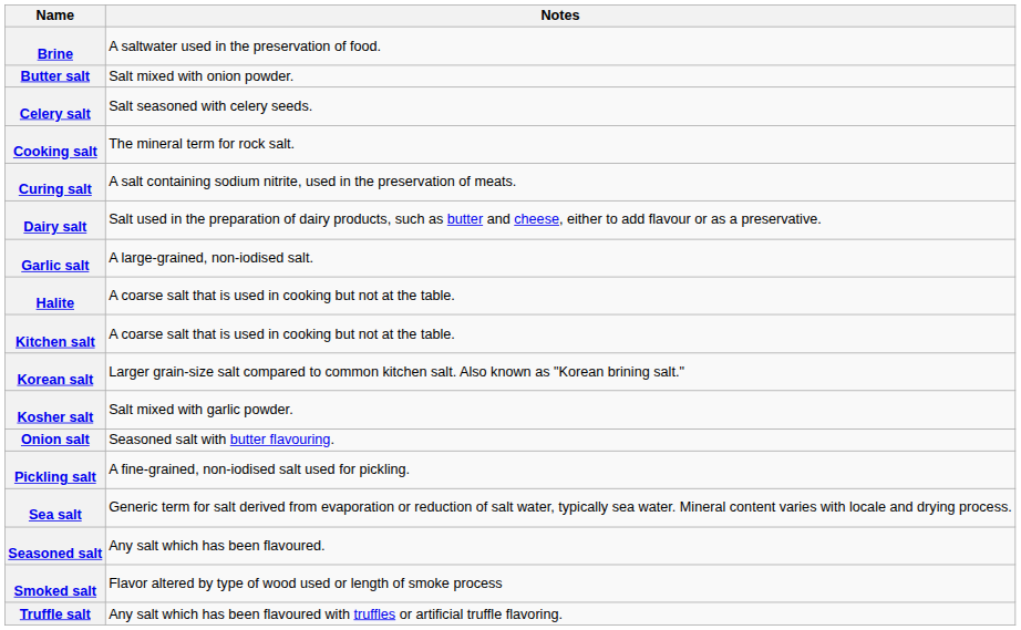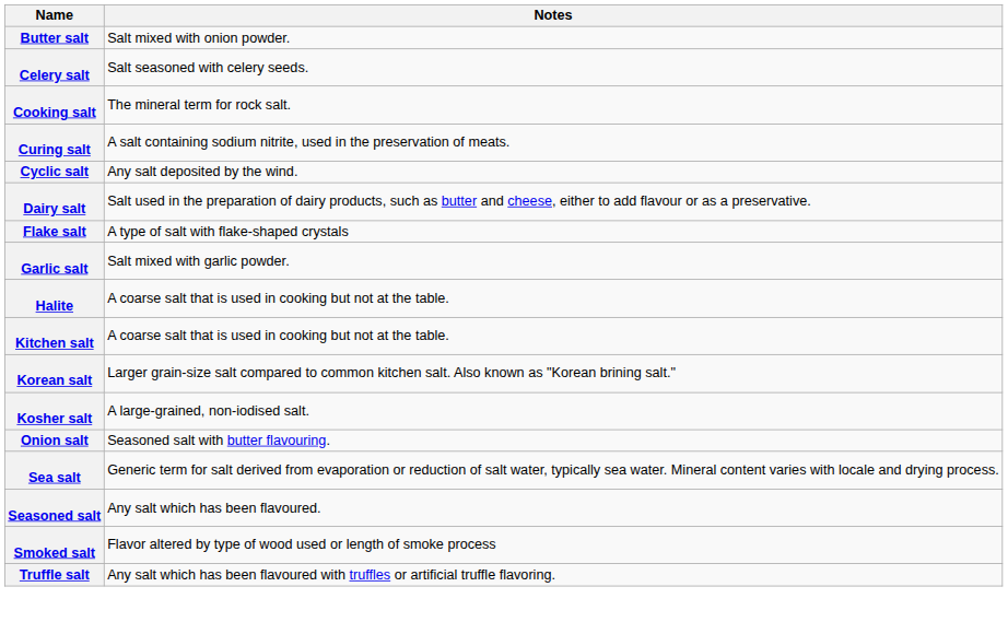- row: Brine | A saltwater used in the preservation of food.
+ row: Cyclic salt | Any salt deposited by the wind.
+ row: Flake salt | A type of salt with flake-shaped crystals
Garlic salt | Notes: A large-grained, non-iodised salt. -> Salt mixed with garlic powder.
Kosher salt | Notes: Salt mixed with garlic powder. -> A large-grained, non-iodised salt.
- row: Pickling salt | A fine-grained, non-iodised salt used for pickling.
